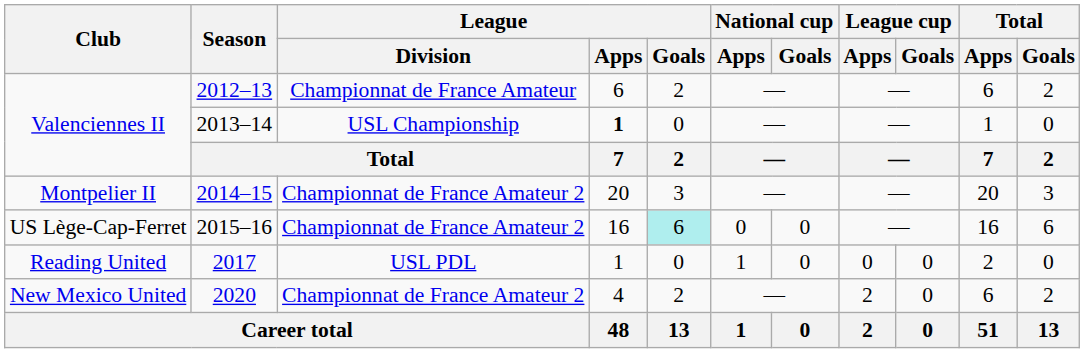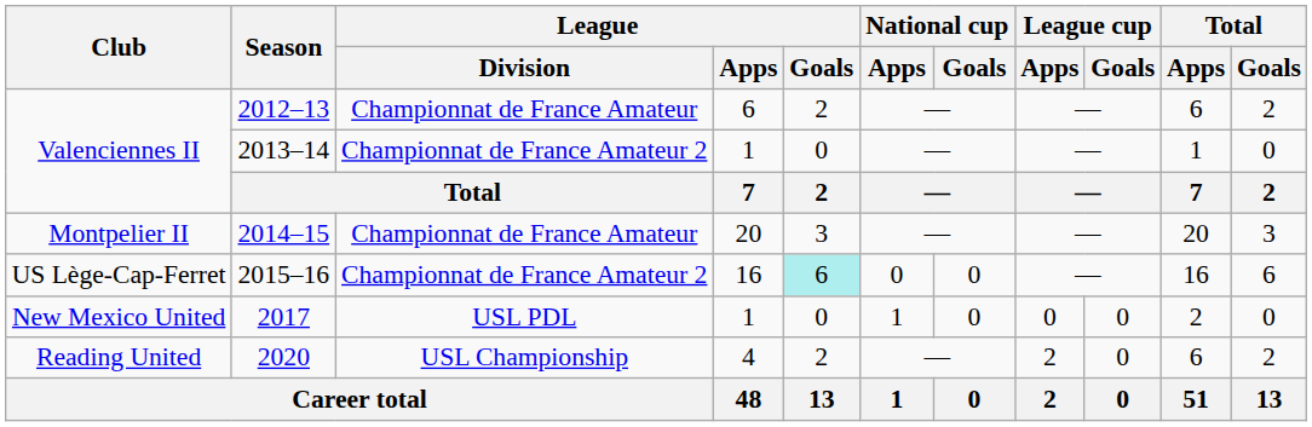2013–14 | League / Division: USL Championship -> Championnat de France Amateur 2
2013–14 | League / Apps: bold -> normal
2014–15 | League / Division: Championnat de France Amateur 2 -> Championnat de France Amateur
2017 | Club: Reading United -> New Mexico United
2020 | Club: New Mexico United -> Reading United
2020 | League / Division: Championnat de France Amateur 2 -> USL Championship
